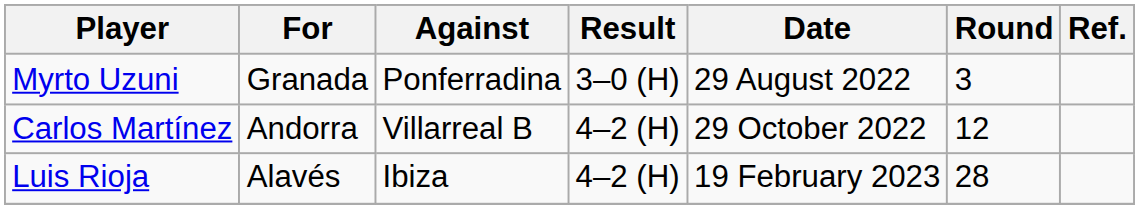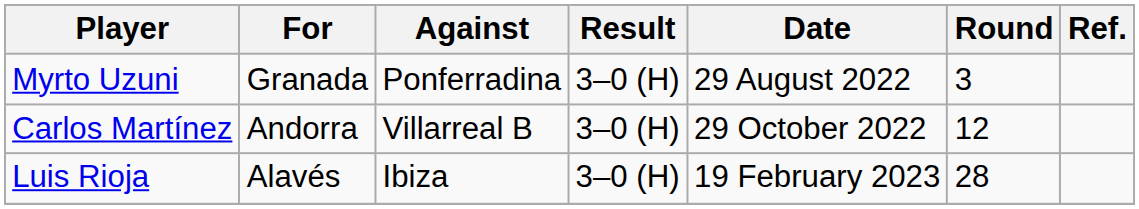Carlos Martínez | Result: 4–2 (H) -> 3–0 (H)
Luis Rioja | Result: 4–2 (H) -> 3–0 (H)
